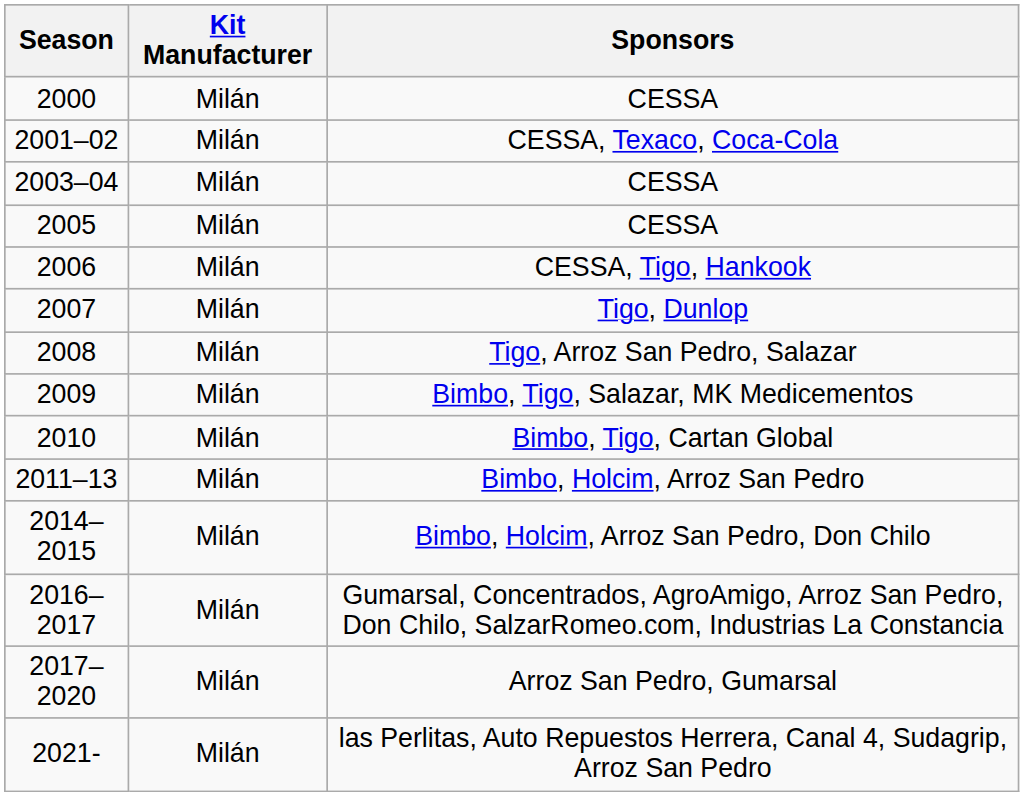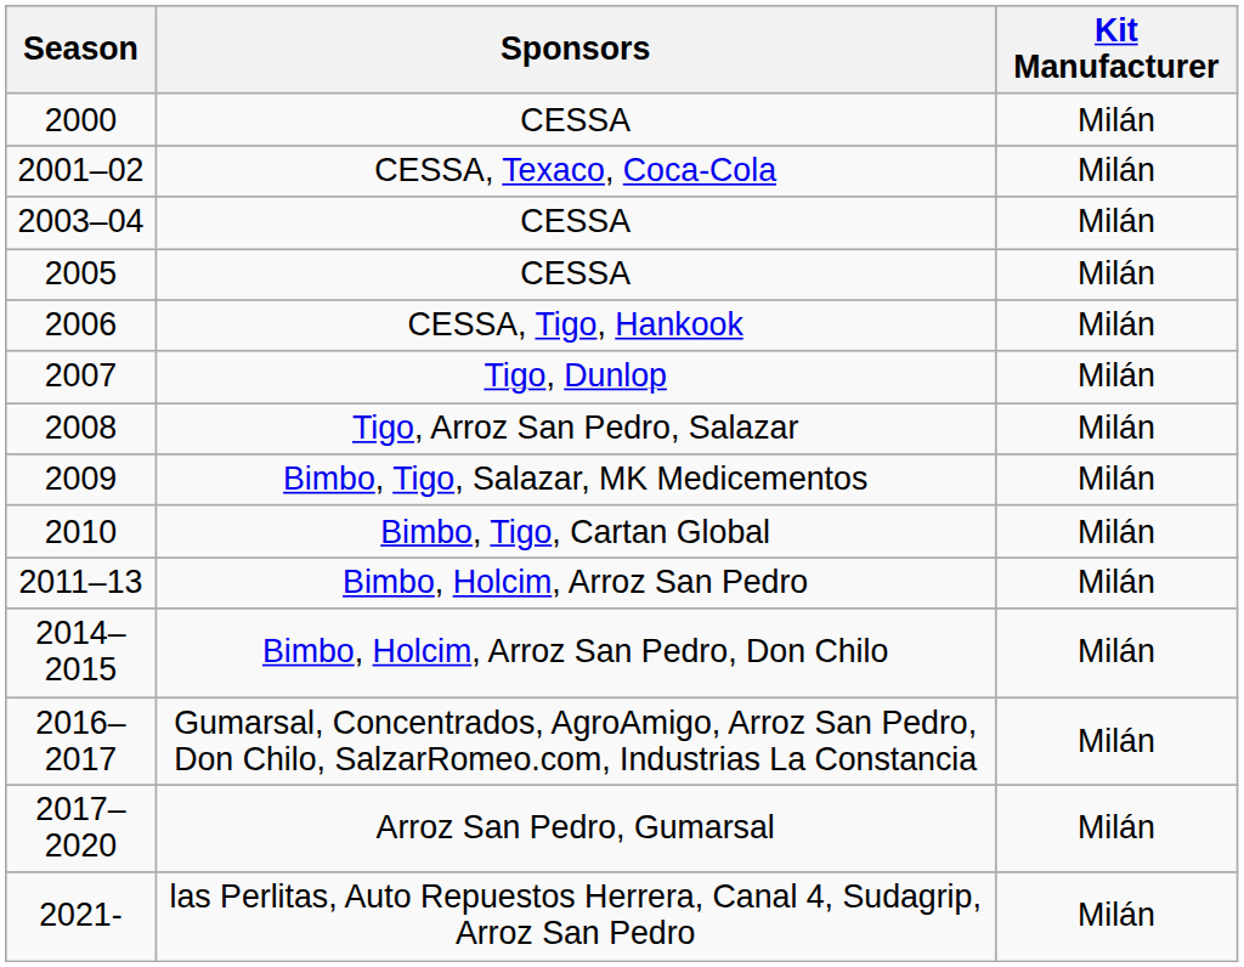columns swapped: Kit Manufacturer <-> Sponsors
